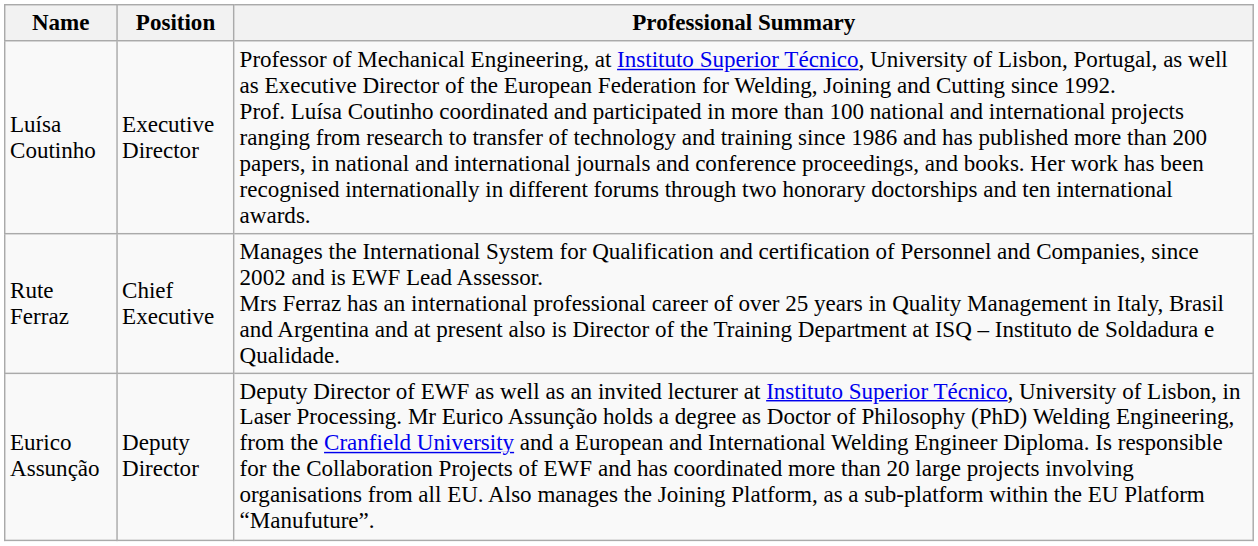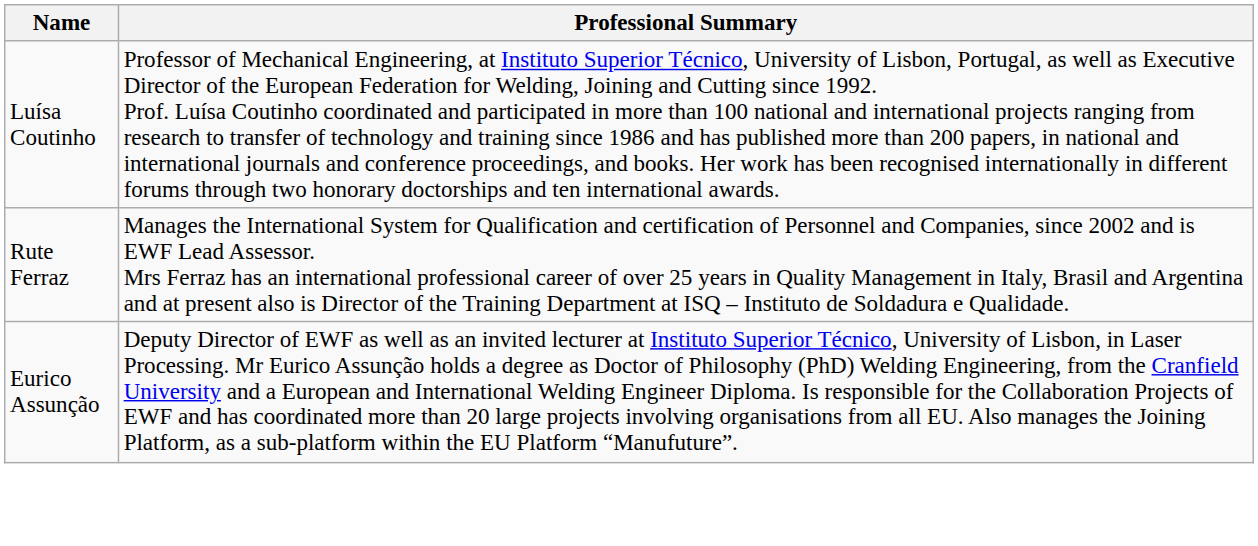- column: Position | Executive Director | Chief Executive | Deputy Director
